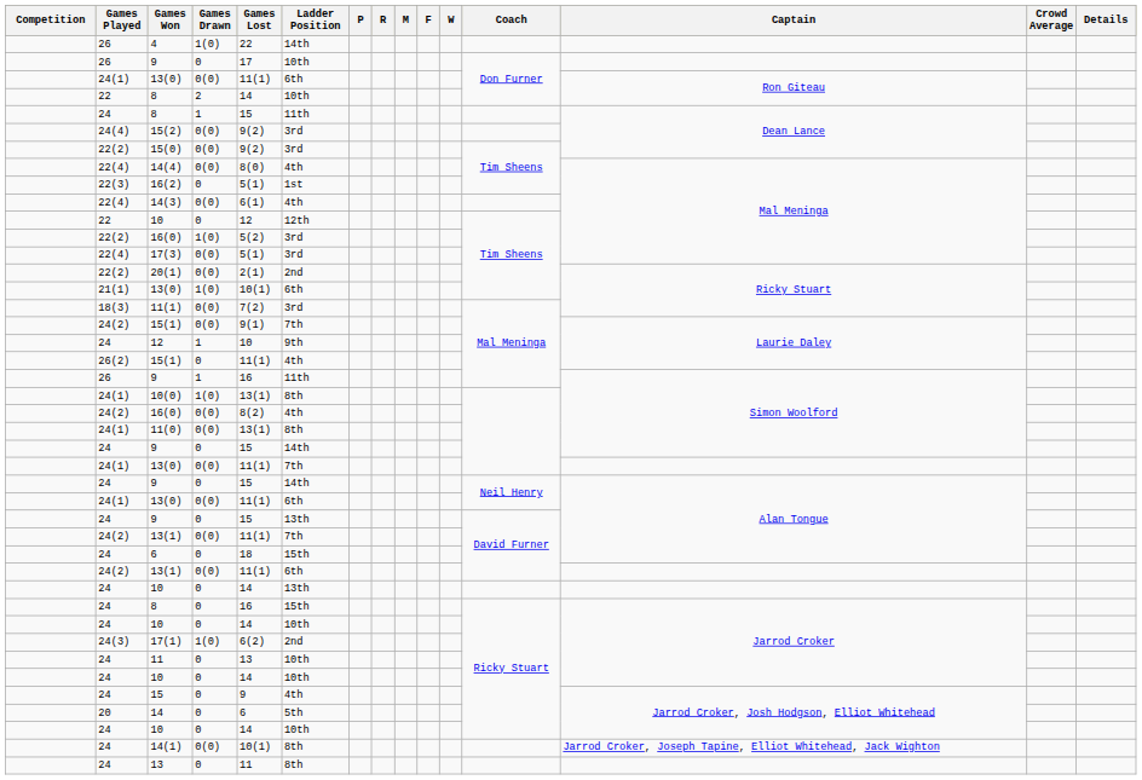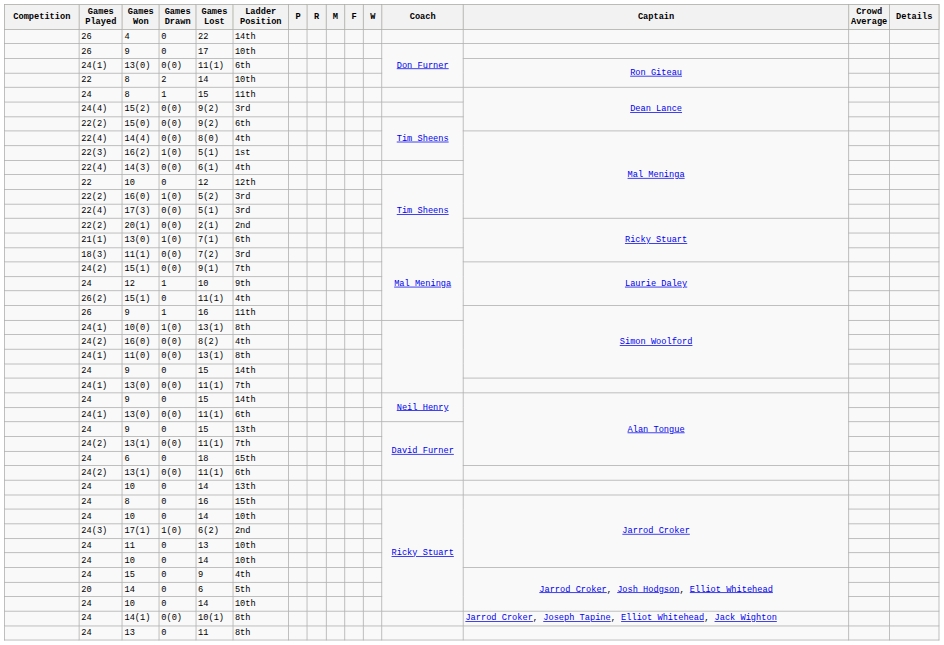4 | Games Drawn: 1(0) -> 0
15(0) | Ladder Position: 3rd -> 6th
16(2) | Games Drawn: 0 -> 1(0)
21(1) / 13(0) | Games Lost: 10(1) -> 7(1)
